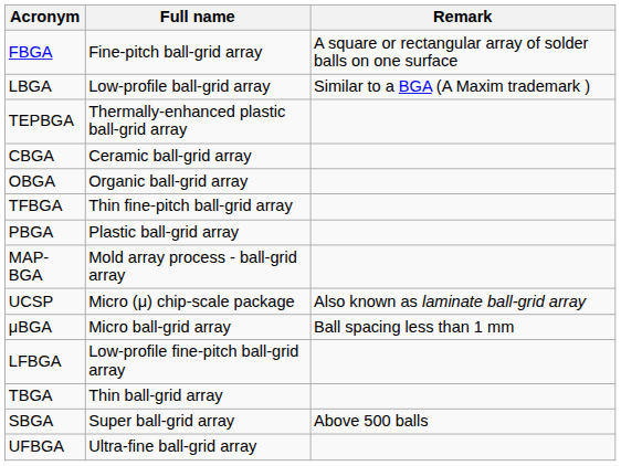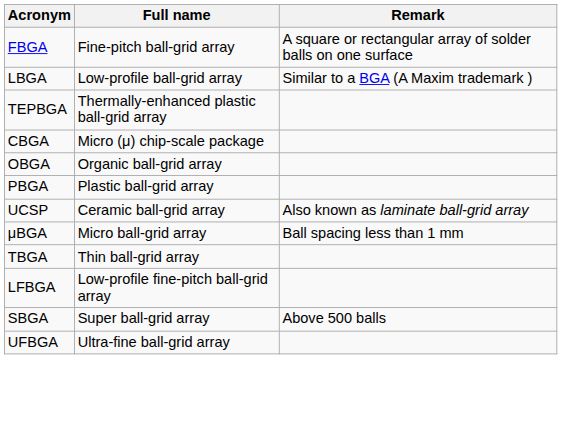CBGA | Full name: Ceramic ball-grid array -> Micro (μ) chip-scale package
- row: TFBGA | Thin fine-pitch ball-grid array
- row: MAP-BGA | Mold array process - ball-grid array
UCSP | Full name: Micro (μ) chip-scale package -> Ceramic ball-grid array
rows swapped: LFBGA <-> TBGA
